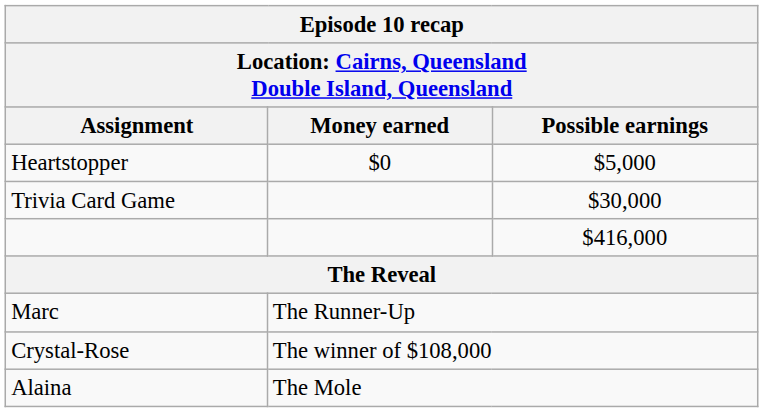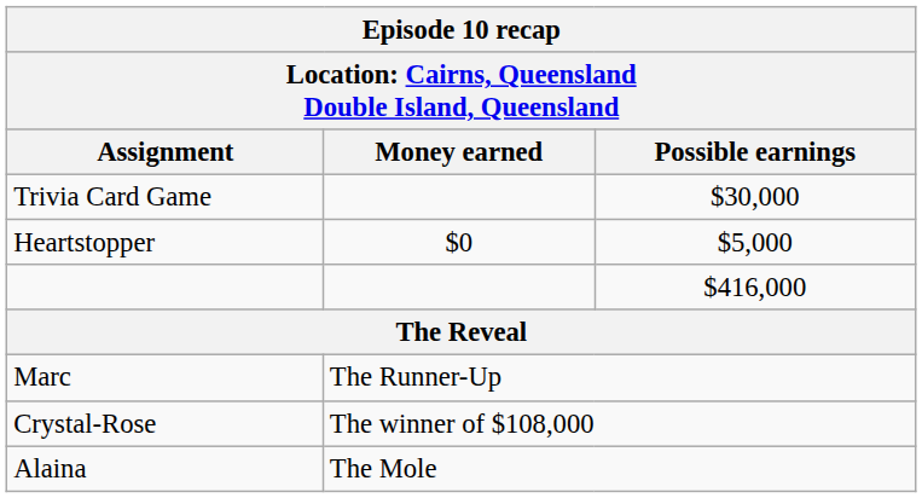rows swapped: Heartstopper <-> Trivia Card Game
